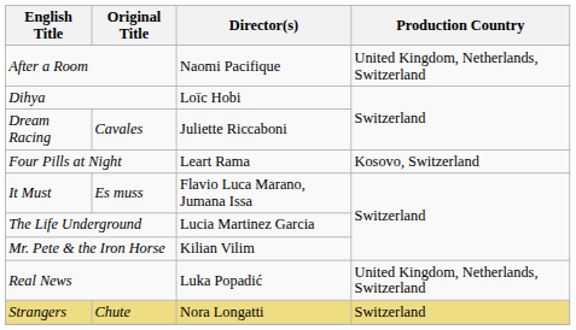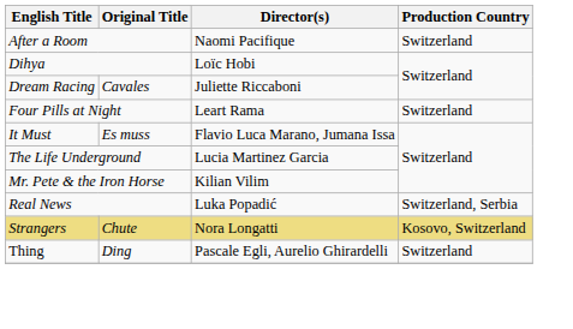After a Room | Production Country: United Kingdom, Netherlands, Switzerland -> Switzerland
Four Pills at Night | Production Country: Kosovo, Switzerland -> Switzerland
Real News | Production Country: United Kingdom, Netherlands, Switzerland -> Switzerland, Serbia
Strangers | Production Country: Switzerland -> Kosovo, Switzerland
+ row: Thing | Ding | Pascale Egli, Aurelio Ghirardelli | Switzerland
